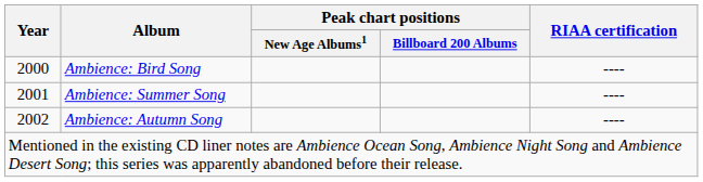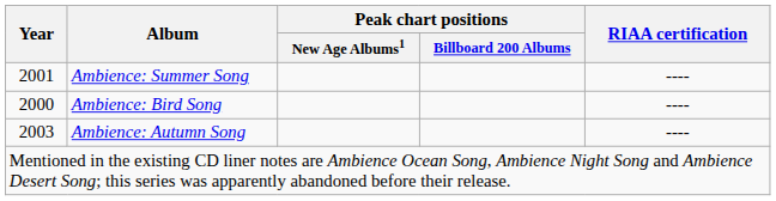rows swapped: Ambience: Bird Song <-> Ambience: Summer Song
Ambience: Autumn Song | Year: 2002 -> 2003
